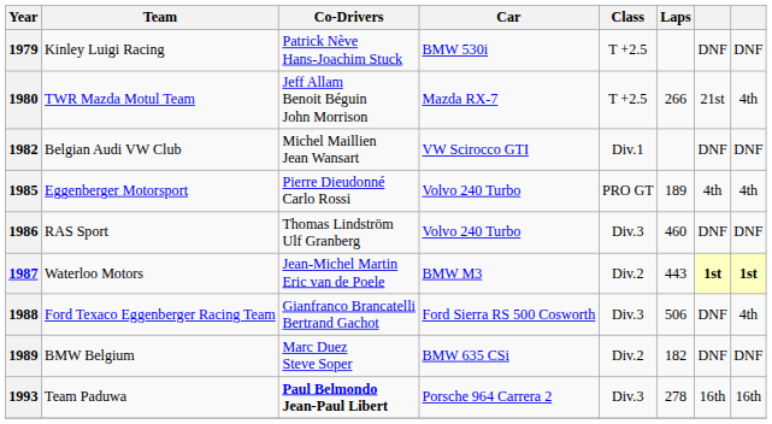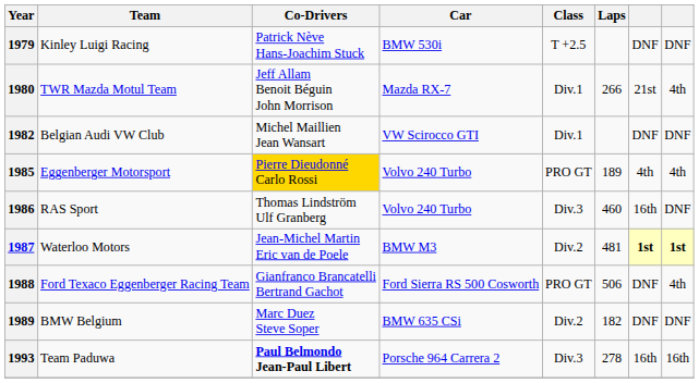1980 | Class: T +2.5 -> Div.1
1985 | Co-Drivers: no background -> gold background
1986 | column 7: DNF -> 16th
1987 | Laps: 443 -> 481
1988 | Class: Div.3 -> PRO GT
